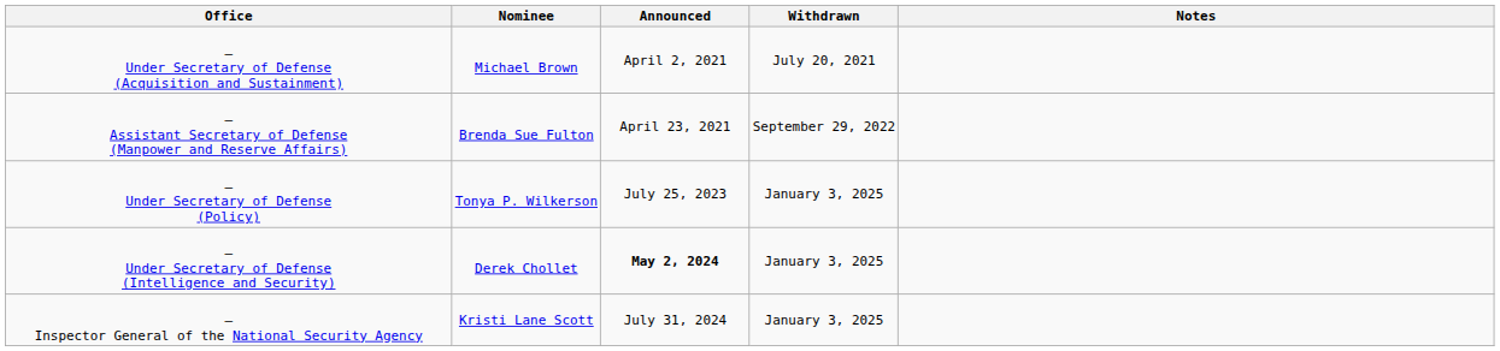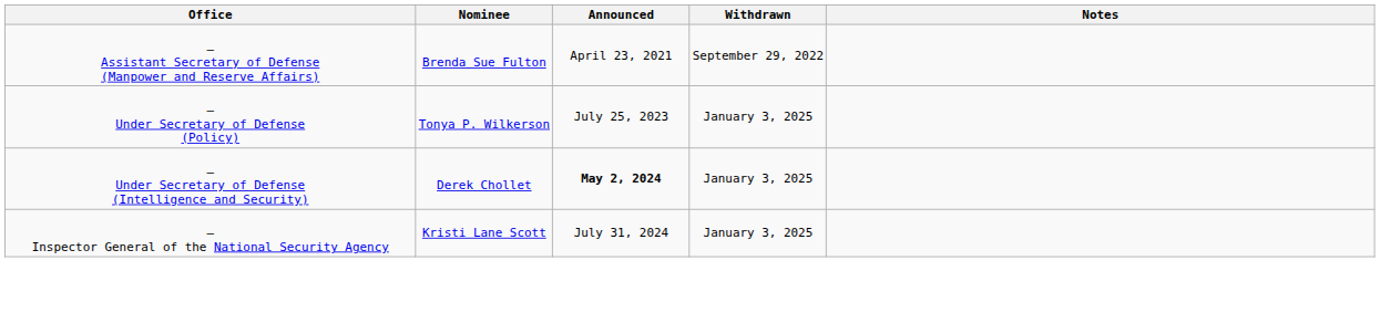- row: — Under Secretary of Defense (Acquisition and Sustainment) | Michael Brown | April 2, 2021 | July 20, 2021
